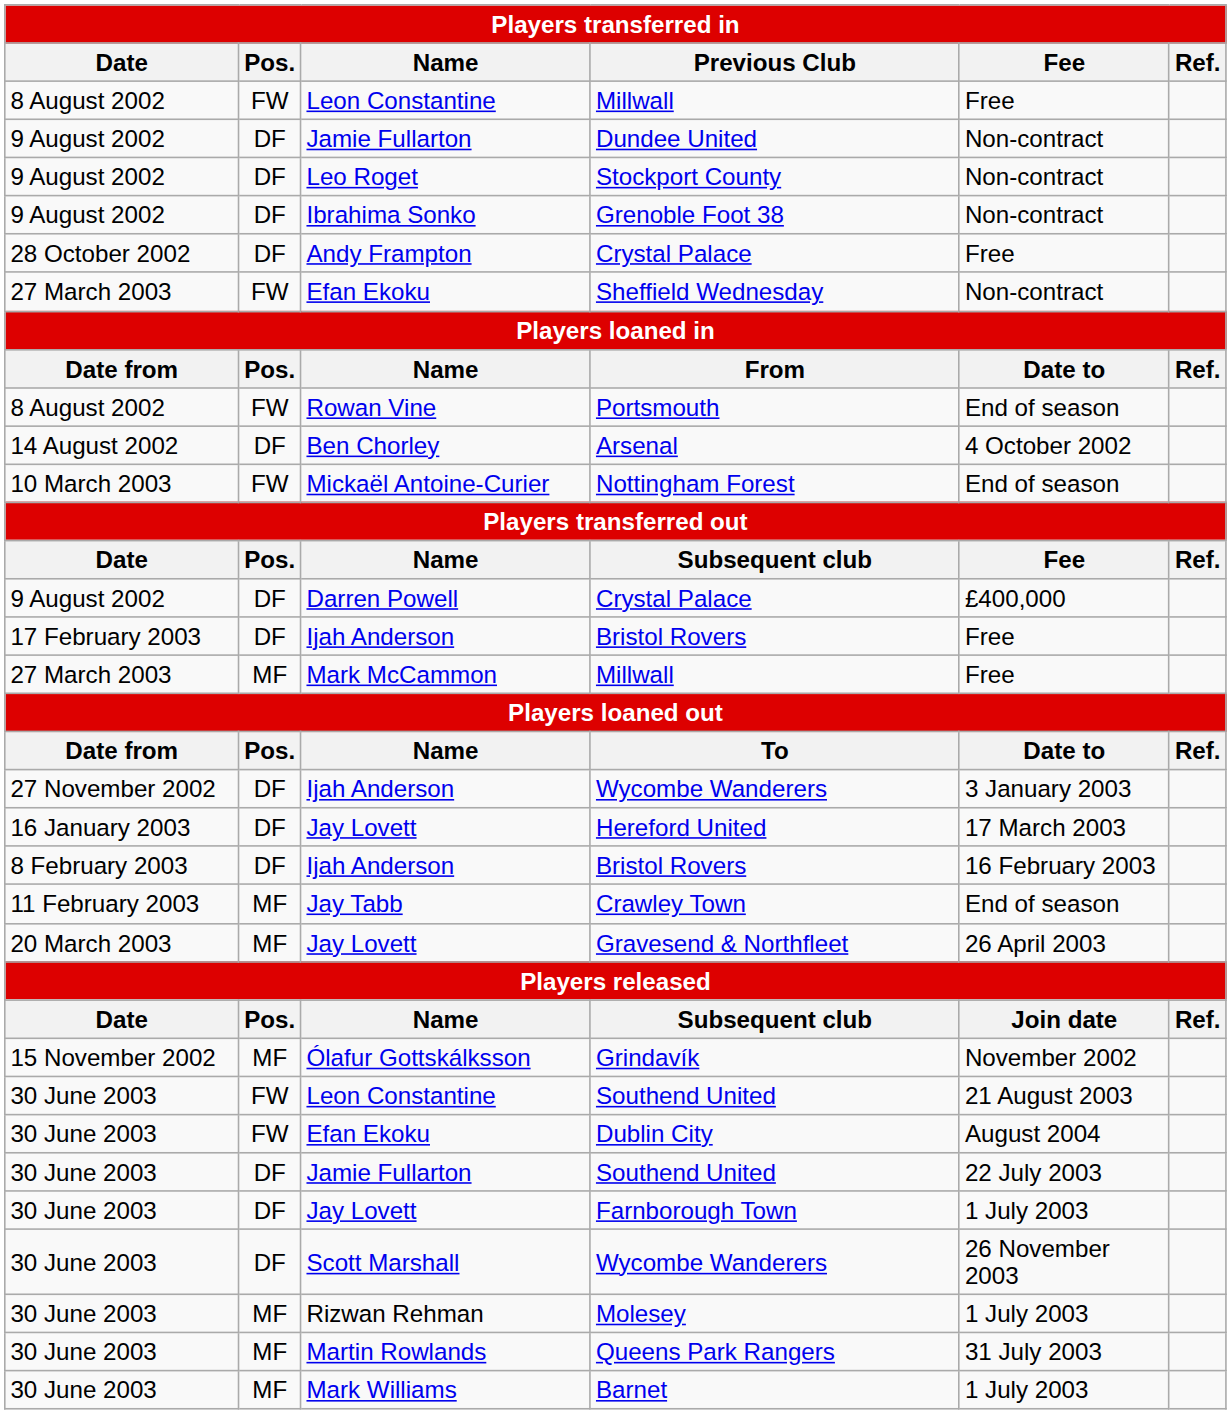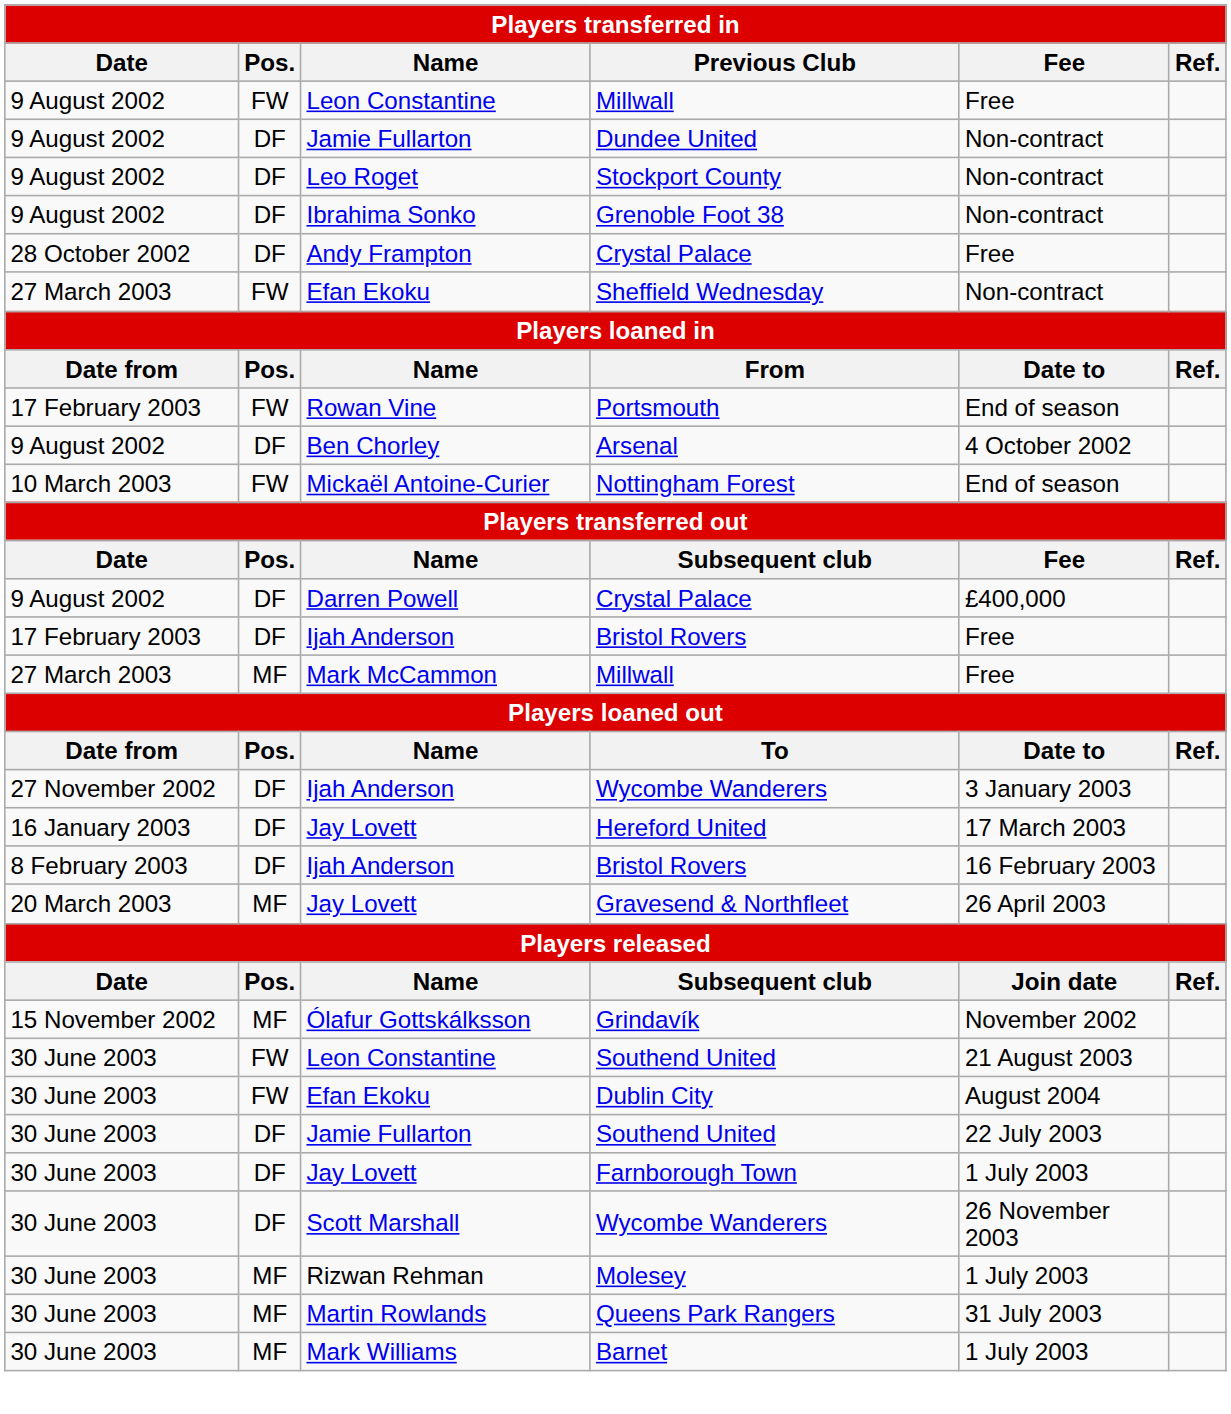Leon Constantine / Millwall | Date: 8 August 2002 -> 9 August 2002
Portsmouth | Date: 8 August 2002 -> 17 February 2003
Arsenal | Date: 14 August 2002 -> 9 August 2002
- row: 11 February 2003 | MF | Jay Tabb | Crawley Town | End of season
